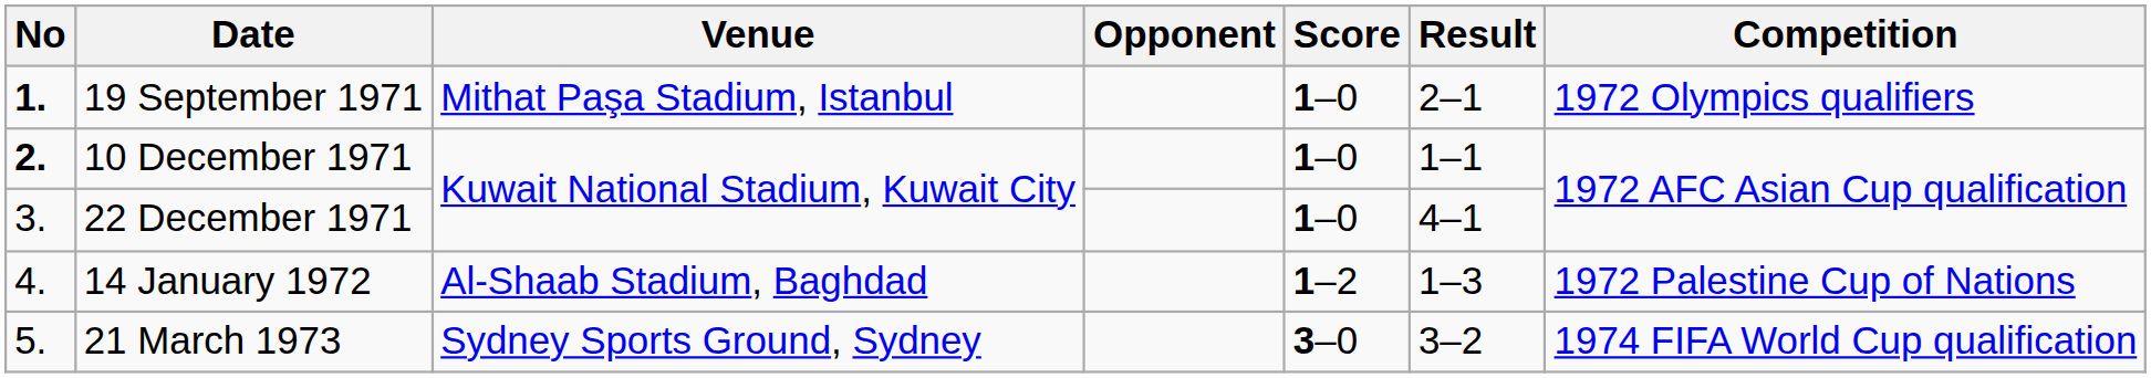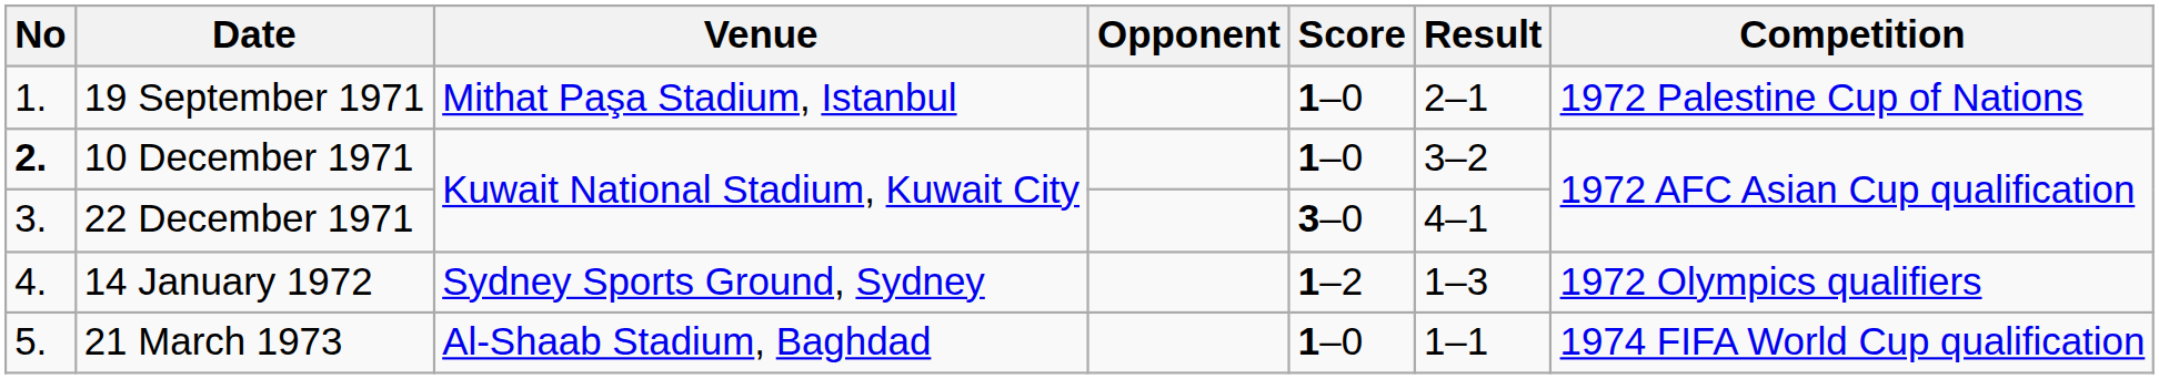19 September 1971 | No: bold -> normal
19 September 1971 | Competition: 1972 Olympics qualifiers -> 1972 Palestine Cup of Nations
10 December 1971 | Result: 1–1 -> 3–2
22 December 1971 | Score: 1–0 -> 3–0
14 January 1972 | Venue: Al-Shaab Stadium, Baghdad -> Sydney Sports Ground, Sydney
14 January 1972 | Competition: 1972 Palestine Cup of Nations -> 1972 Olympics qualifiers
21 March 1973 | Venue: Sydney Sports Ground, Sydney -> Al-Shaab Stadium, Baghdad
21 March 1973 | Score: 3–0 -> 1–0
21 March 1973 | Result: 3–2 -> 1–1
